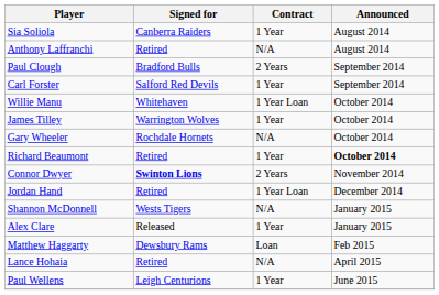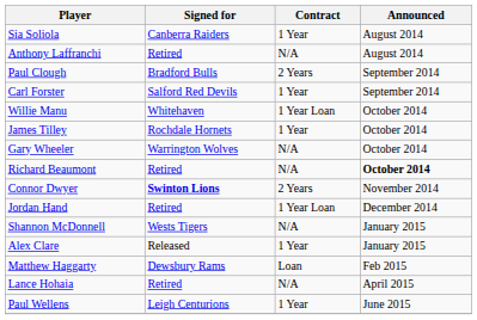James Tilley | Signed for: Warrington Wolves -> Rochdale Hornets
Gary Wheeler | Signed for: Rochdale Hornets -> Warrington Wolves
Richard Beaumont | Contract: 1 Year -> N/A
